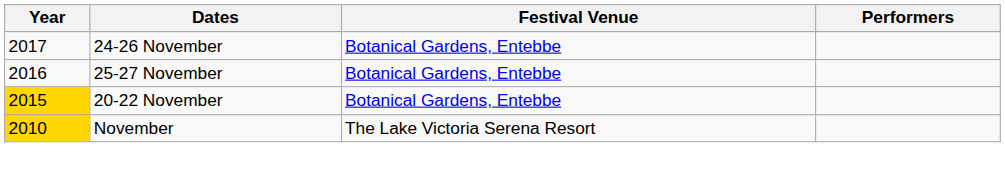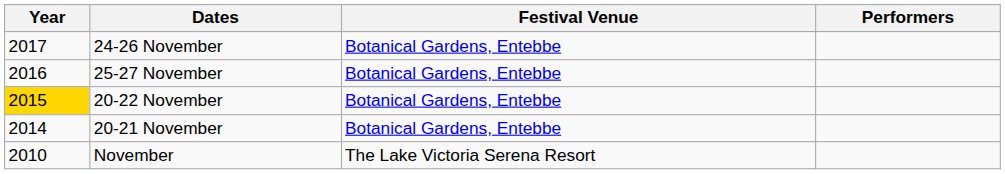+ row: 2014 | 20-21 November | Botanical Gardens, Entebbe
November | Year: gold background -> no background
